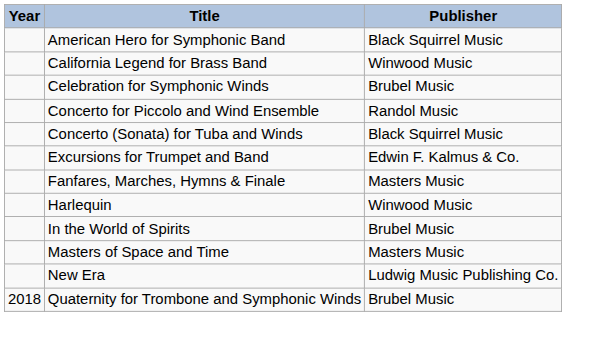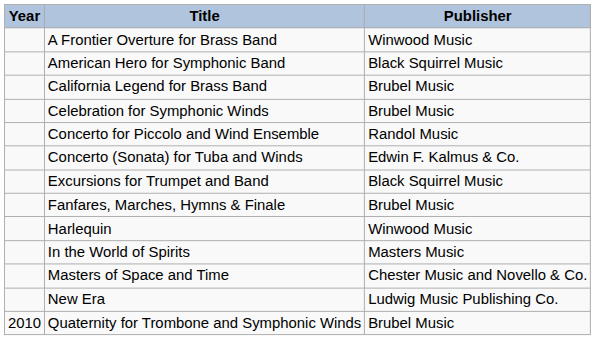+ row: A Frontier Overture for Brass Band | Winwood Music
California Legend for Brass Band | Publisher: Winwood Music -> Brubel Music
Concerto (Sonata) for Tuba and Winds | Publisher: Black Squirrel Music -> Edwin F. Kalmus & Co.
Excursions for Trumpet and Band | Publisher: Edwin F. Kalmus & Co. -> Black Squirrel Music
Fanfares, Marches, Hymns & Finale | Publisher: Masters Music -> Brubel Music
In the World of Spirits | Publisher: Brubel Music -> Masters Music
Masters of Space and Time | Publisher: Masters Music -> Chester Music and Novello & Co.
Quaternity for Trombone and Symphonic Winds | Year: 2018 -> 2010
